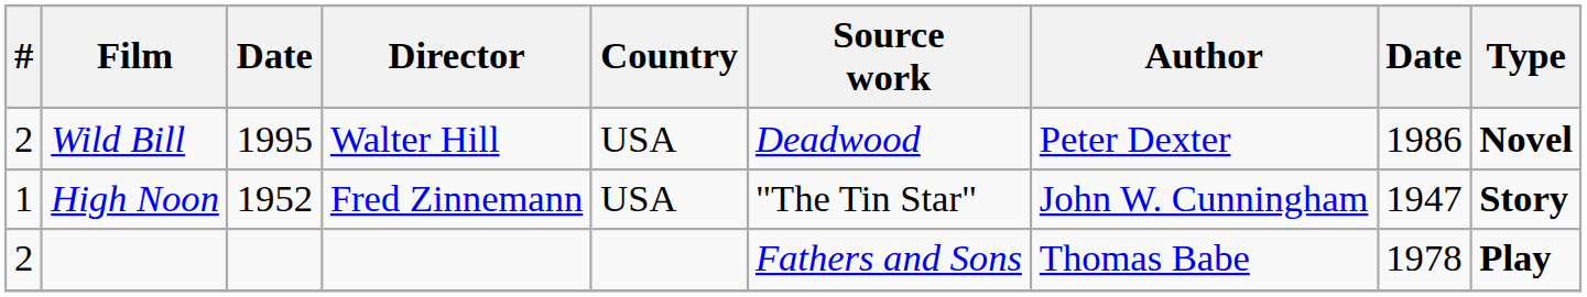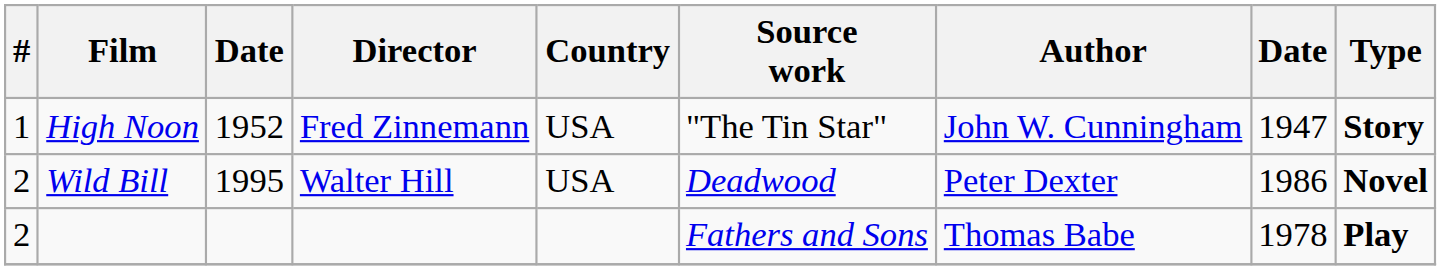rows swapped: High Noon <-> Wild Bill
